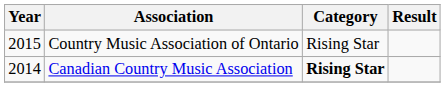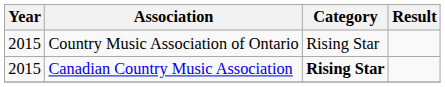Canadian Country Music Association | Year: 2014 -> 2015
